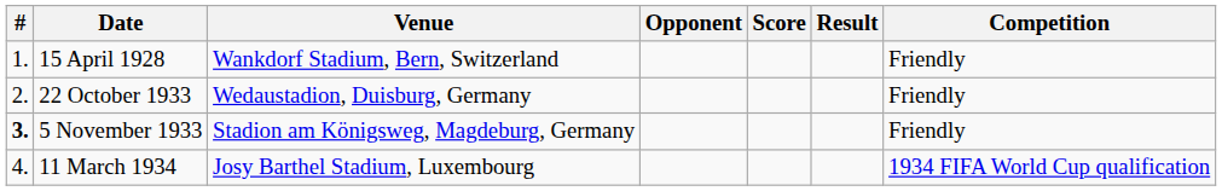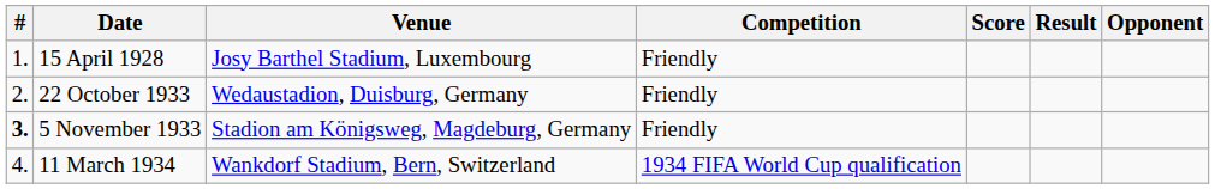columns swapped: Opponent <-> Competition
15 April 1928 | Venue: Wankdorf Stadium, Bern, Switzerland -> Josy Barthel Stadium, Luxembourg
11 March 1934 | Venue: Josy Barthel Stadium, Luxembourg -> Wankdorf Stadium, Bern, Switzerland
